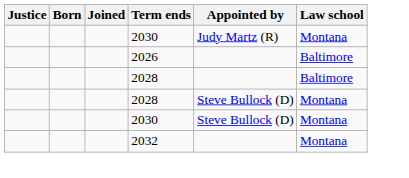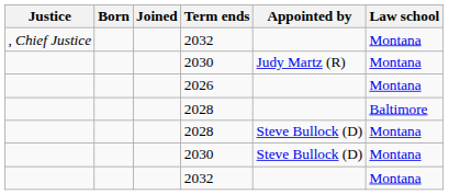+ row: , Chief Justice | 2032 | Montana
2026 | Law school: Baltimore -> Montana
